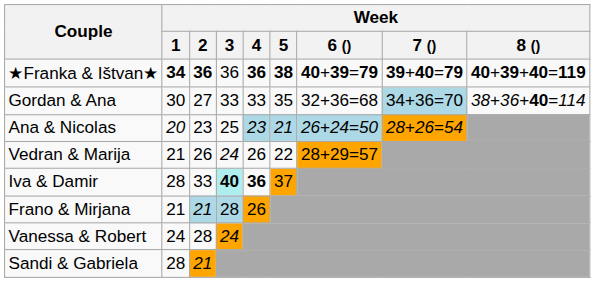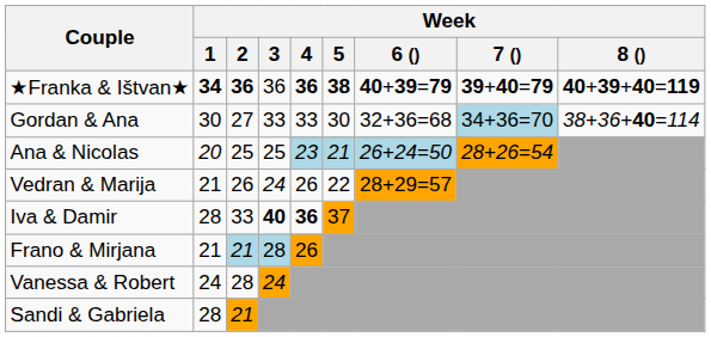Gordan & Ana | Week / 5: 35 -> 30
Ana & Nicolas | Week / 2: 23 -> 25
Iva & Damir | Week / 3: paleturquoise background -> no background
